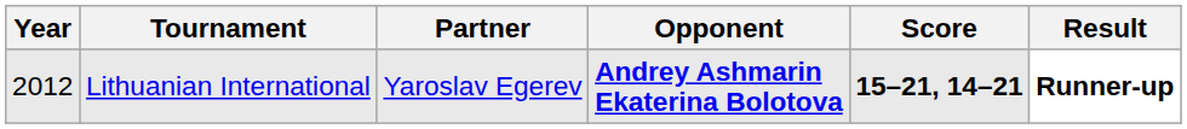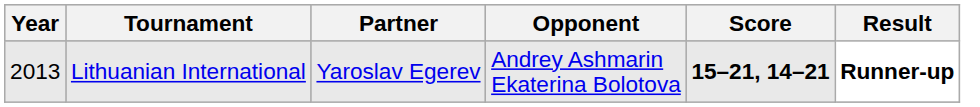Lithuanian International | Year: 2012 -> 2013
Lithuanian International | Opponent: bold -> normal
